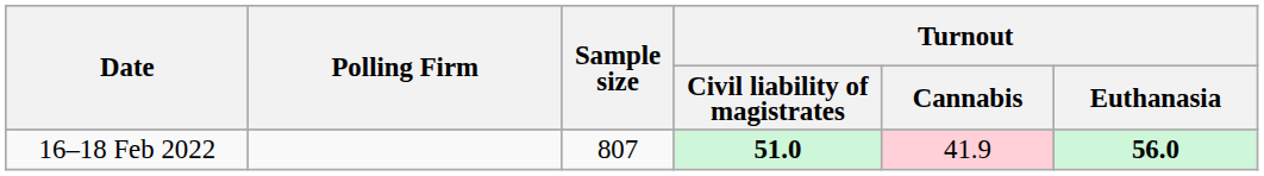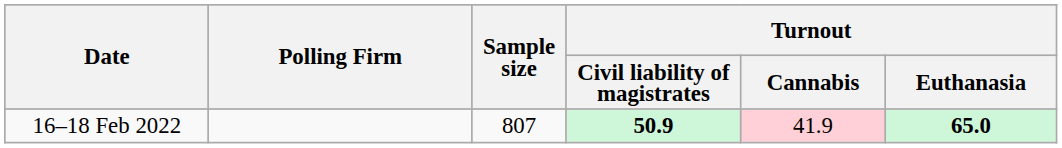16–18 Feb 2022 | Turnout / Civil liability of magistrates: 51.0 -> 50.9
16–18 Feb 2022 | Turnout / Euthanasia: 56.0 -> 65.0
